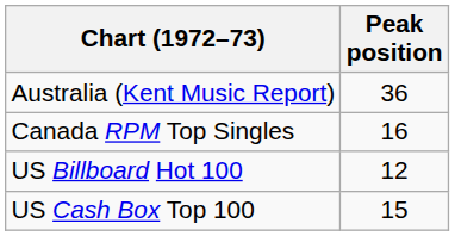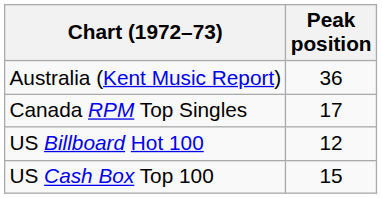Canada RPM Top Singles | Peak position: 16 -> 17
